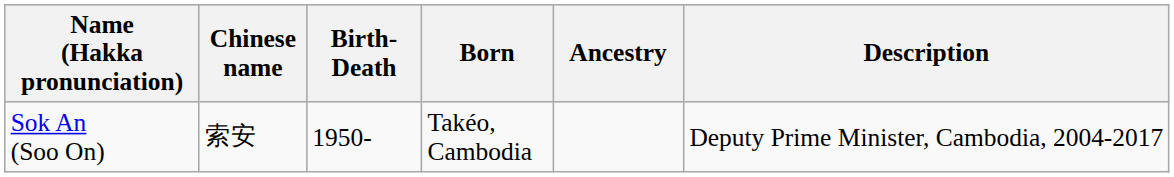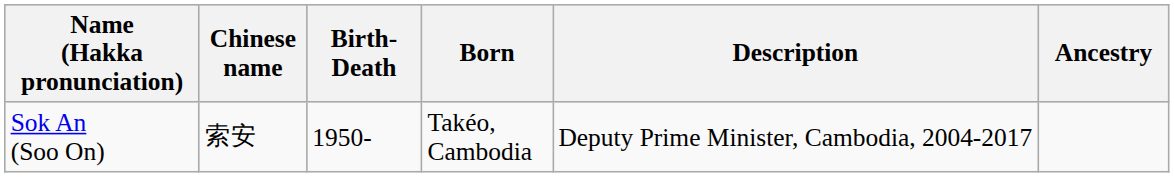columns swapped: Ancestry <-> Description
